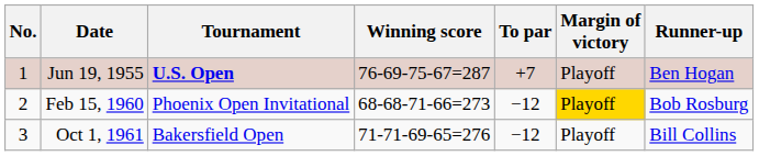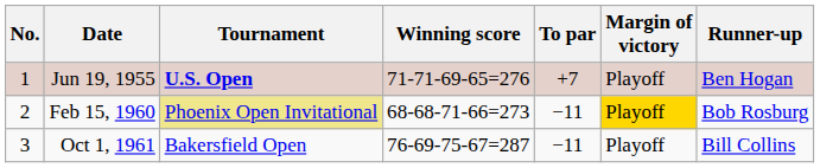Jun 19, 1955 | Winning score: 76-69-75-67=287 -> 71-71-69-65=276
Feb 15, 1960 | Tournament: no background -> khaki background
Feb 15, 1960 | To par: −12 -> −11
Oct 1, 1961 | Winning score: 71-71-69-65=276 -> 76-69-75-67=287
Oct 1, 1961 | To par: −12 -> −11
